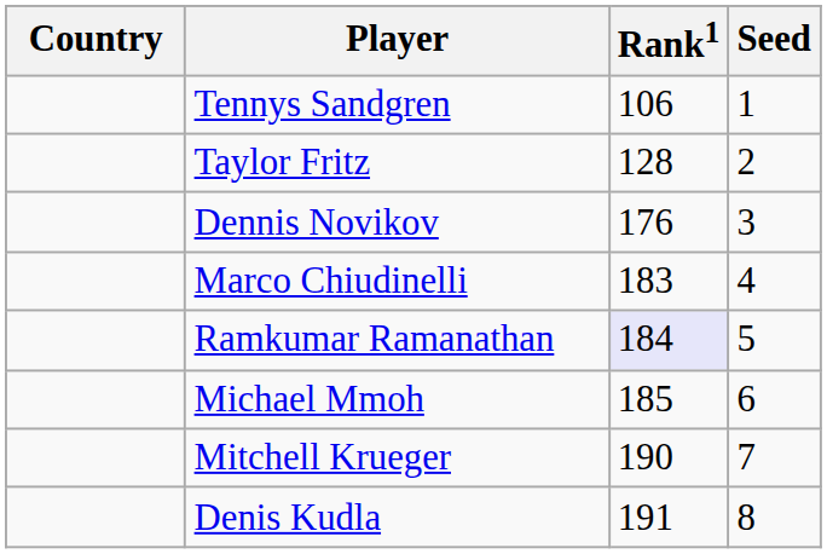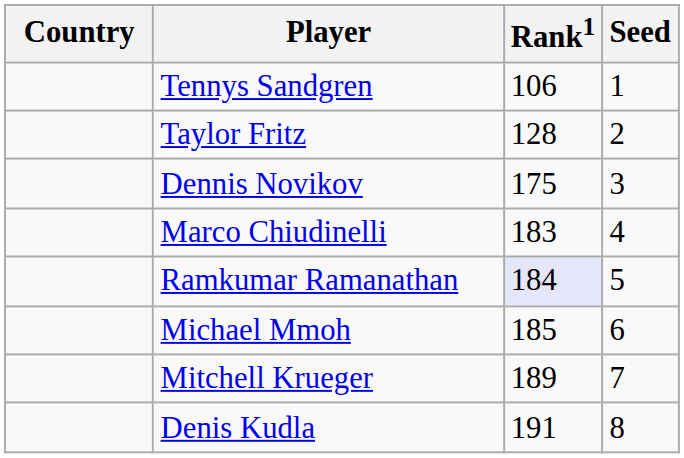Dennis Novikov | Rank1: 176 -> 175
Mitchell Krueger | Rank1: 190 -> 189
